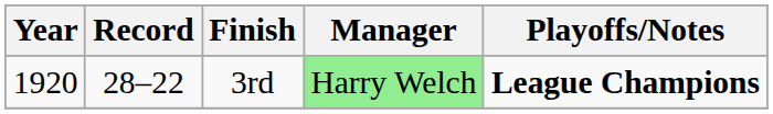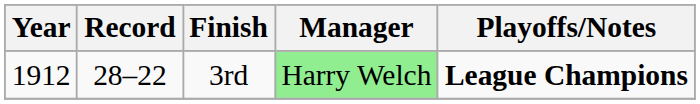3rd | Year: 1920 -> 1912
